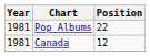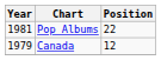Canada | Year: 1981 -> 1979
